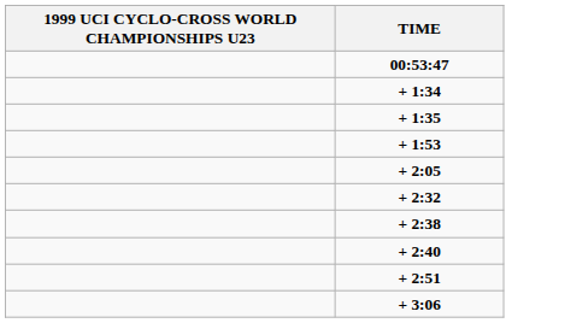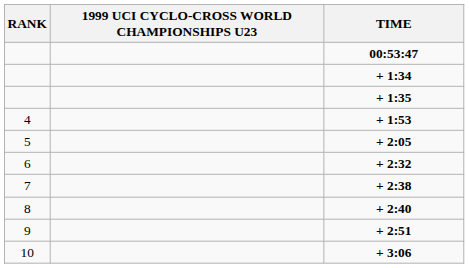+ column: RANK | 4 | 5 | 6 | 7 | 8 | 9 | 10
